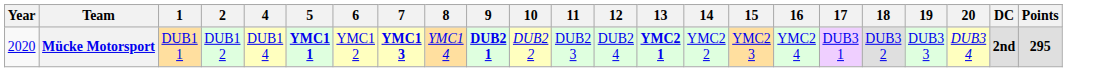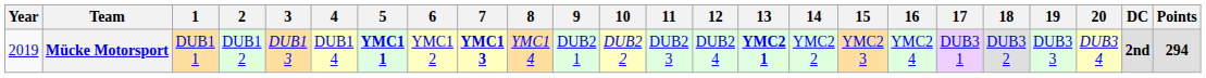+ column: 3 | DUB1 3
Mücke Motorsport | Year: 2020 -> 2019
Mücke Motorsport | 9: bold -> normal
Mücke Motorsport | Points: 295 -> 294
